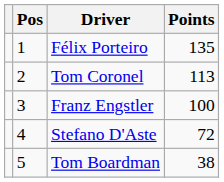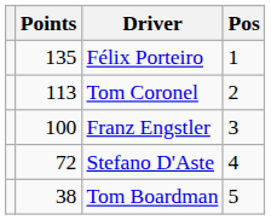columns swapped: Pos <-> Points
